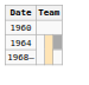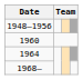+ row: 1948–1956
